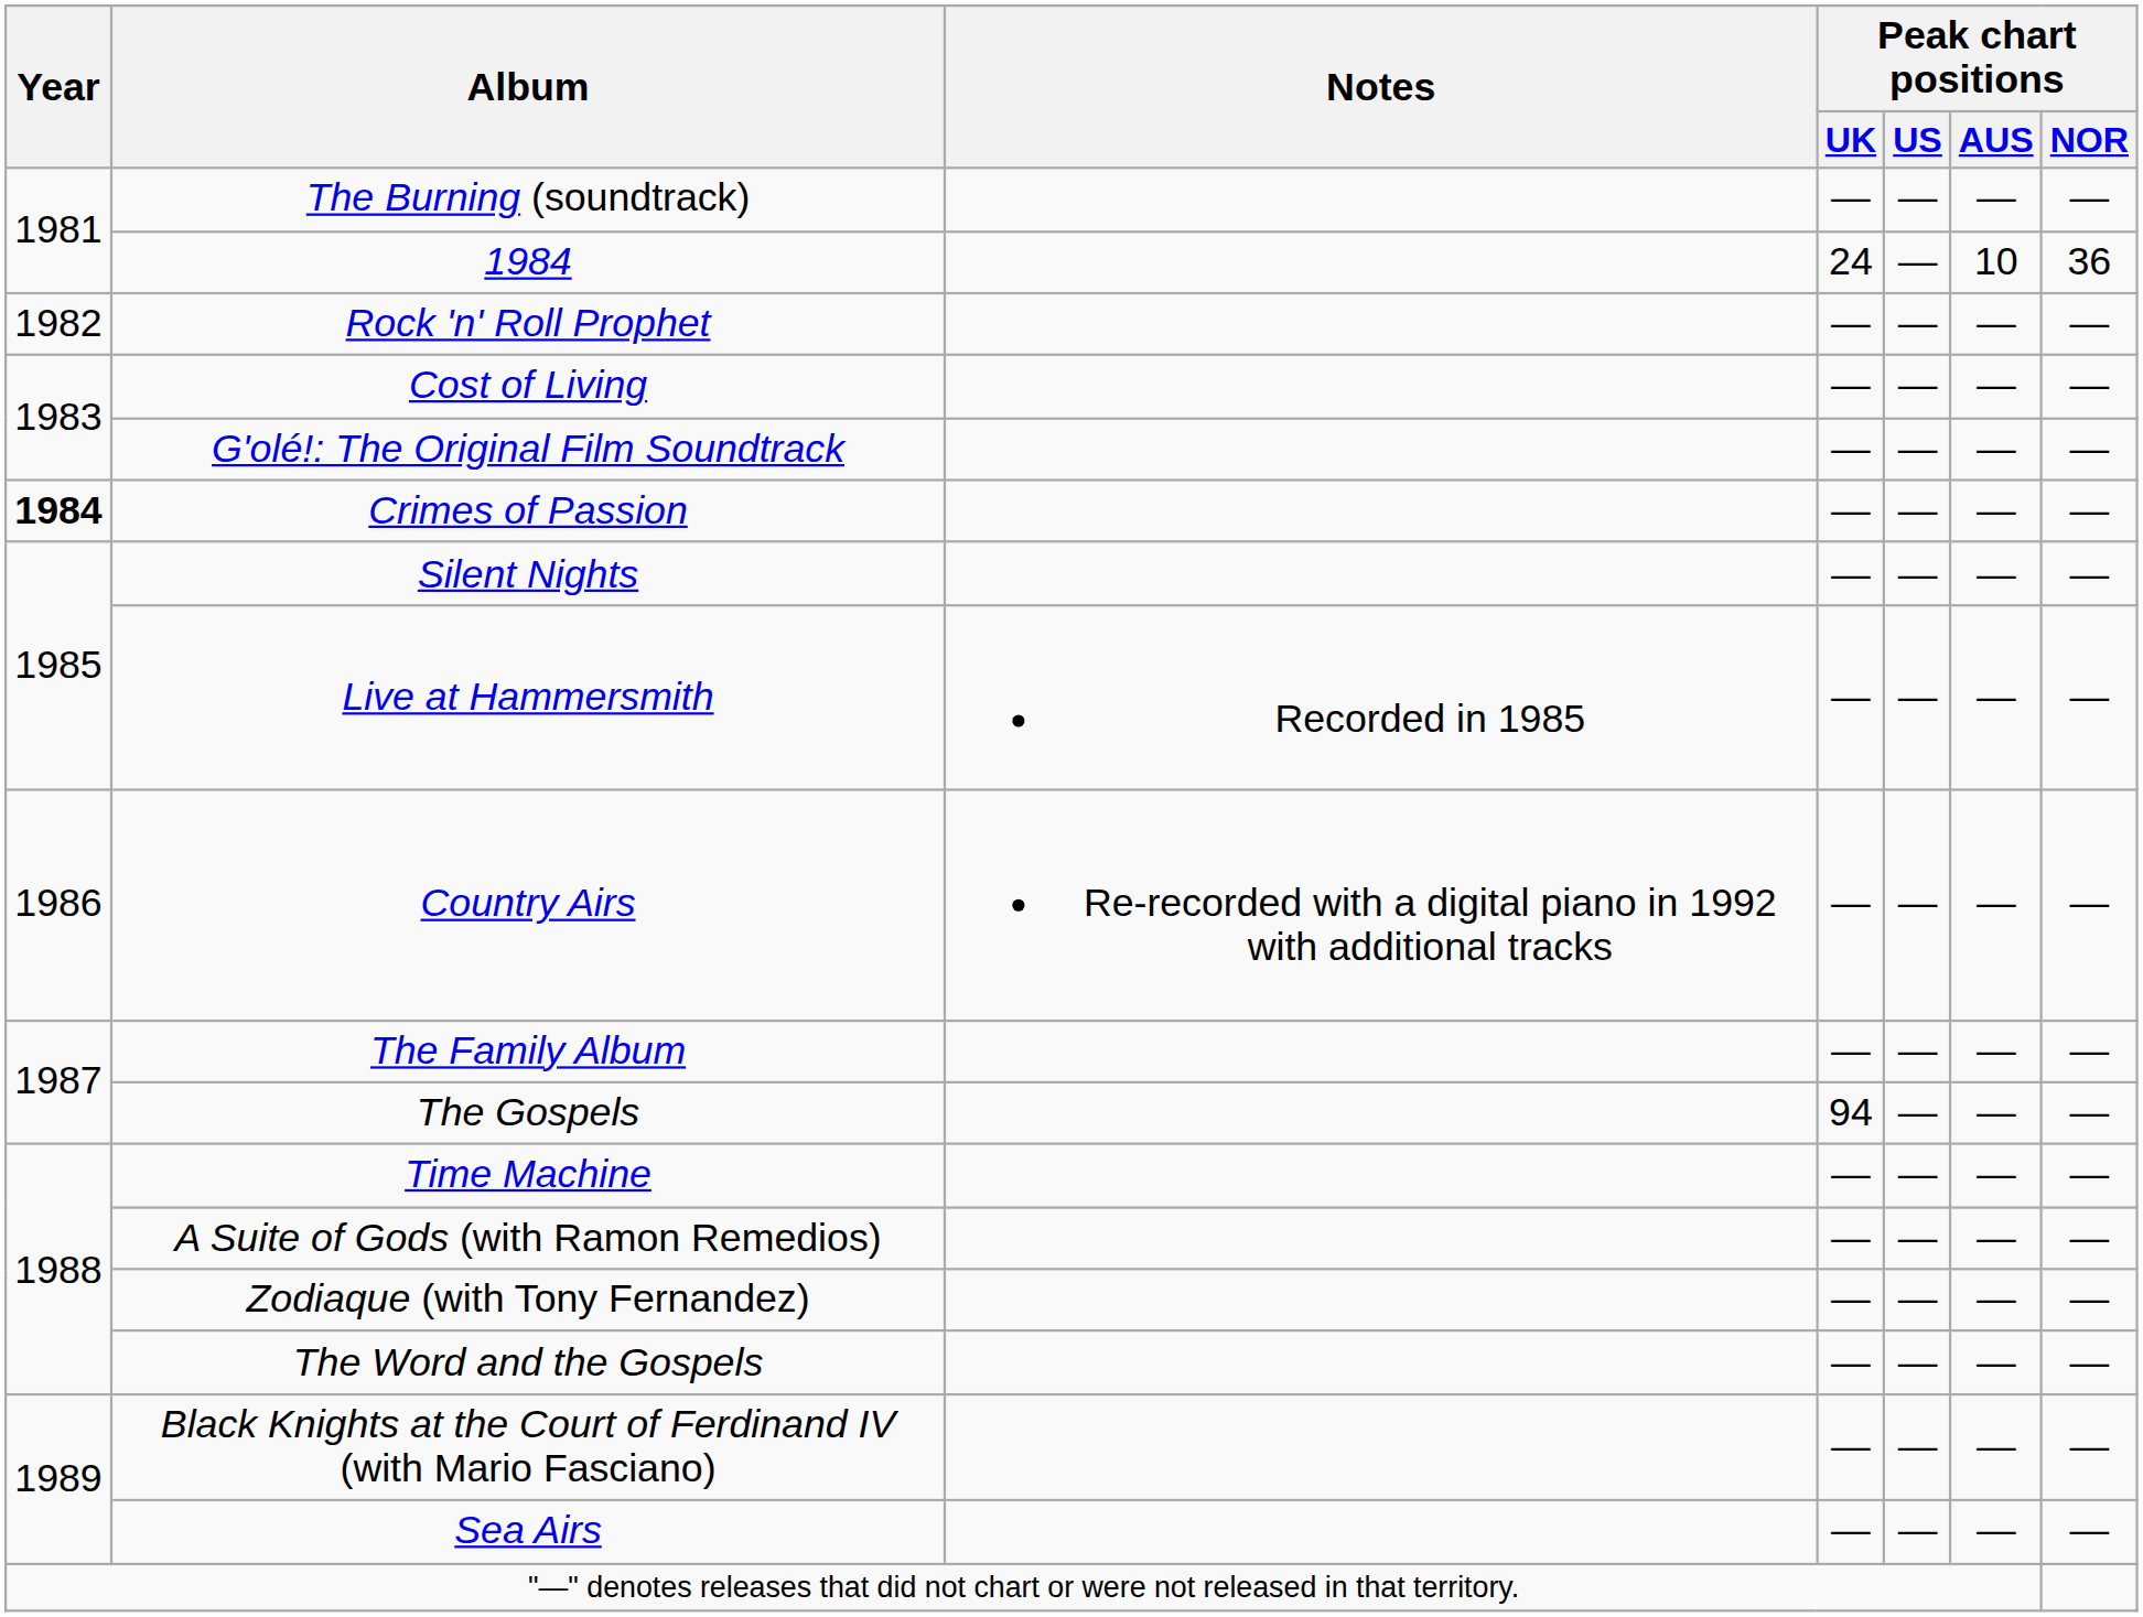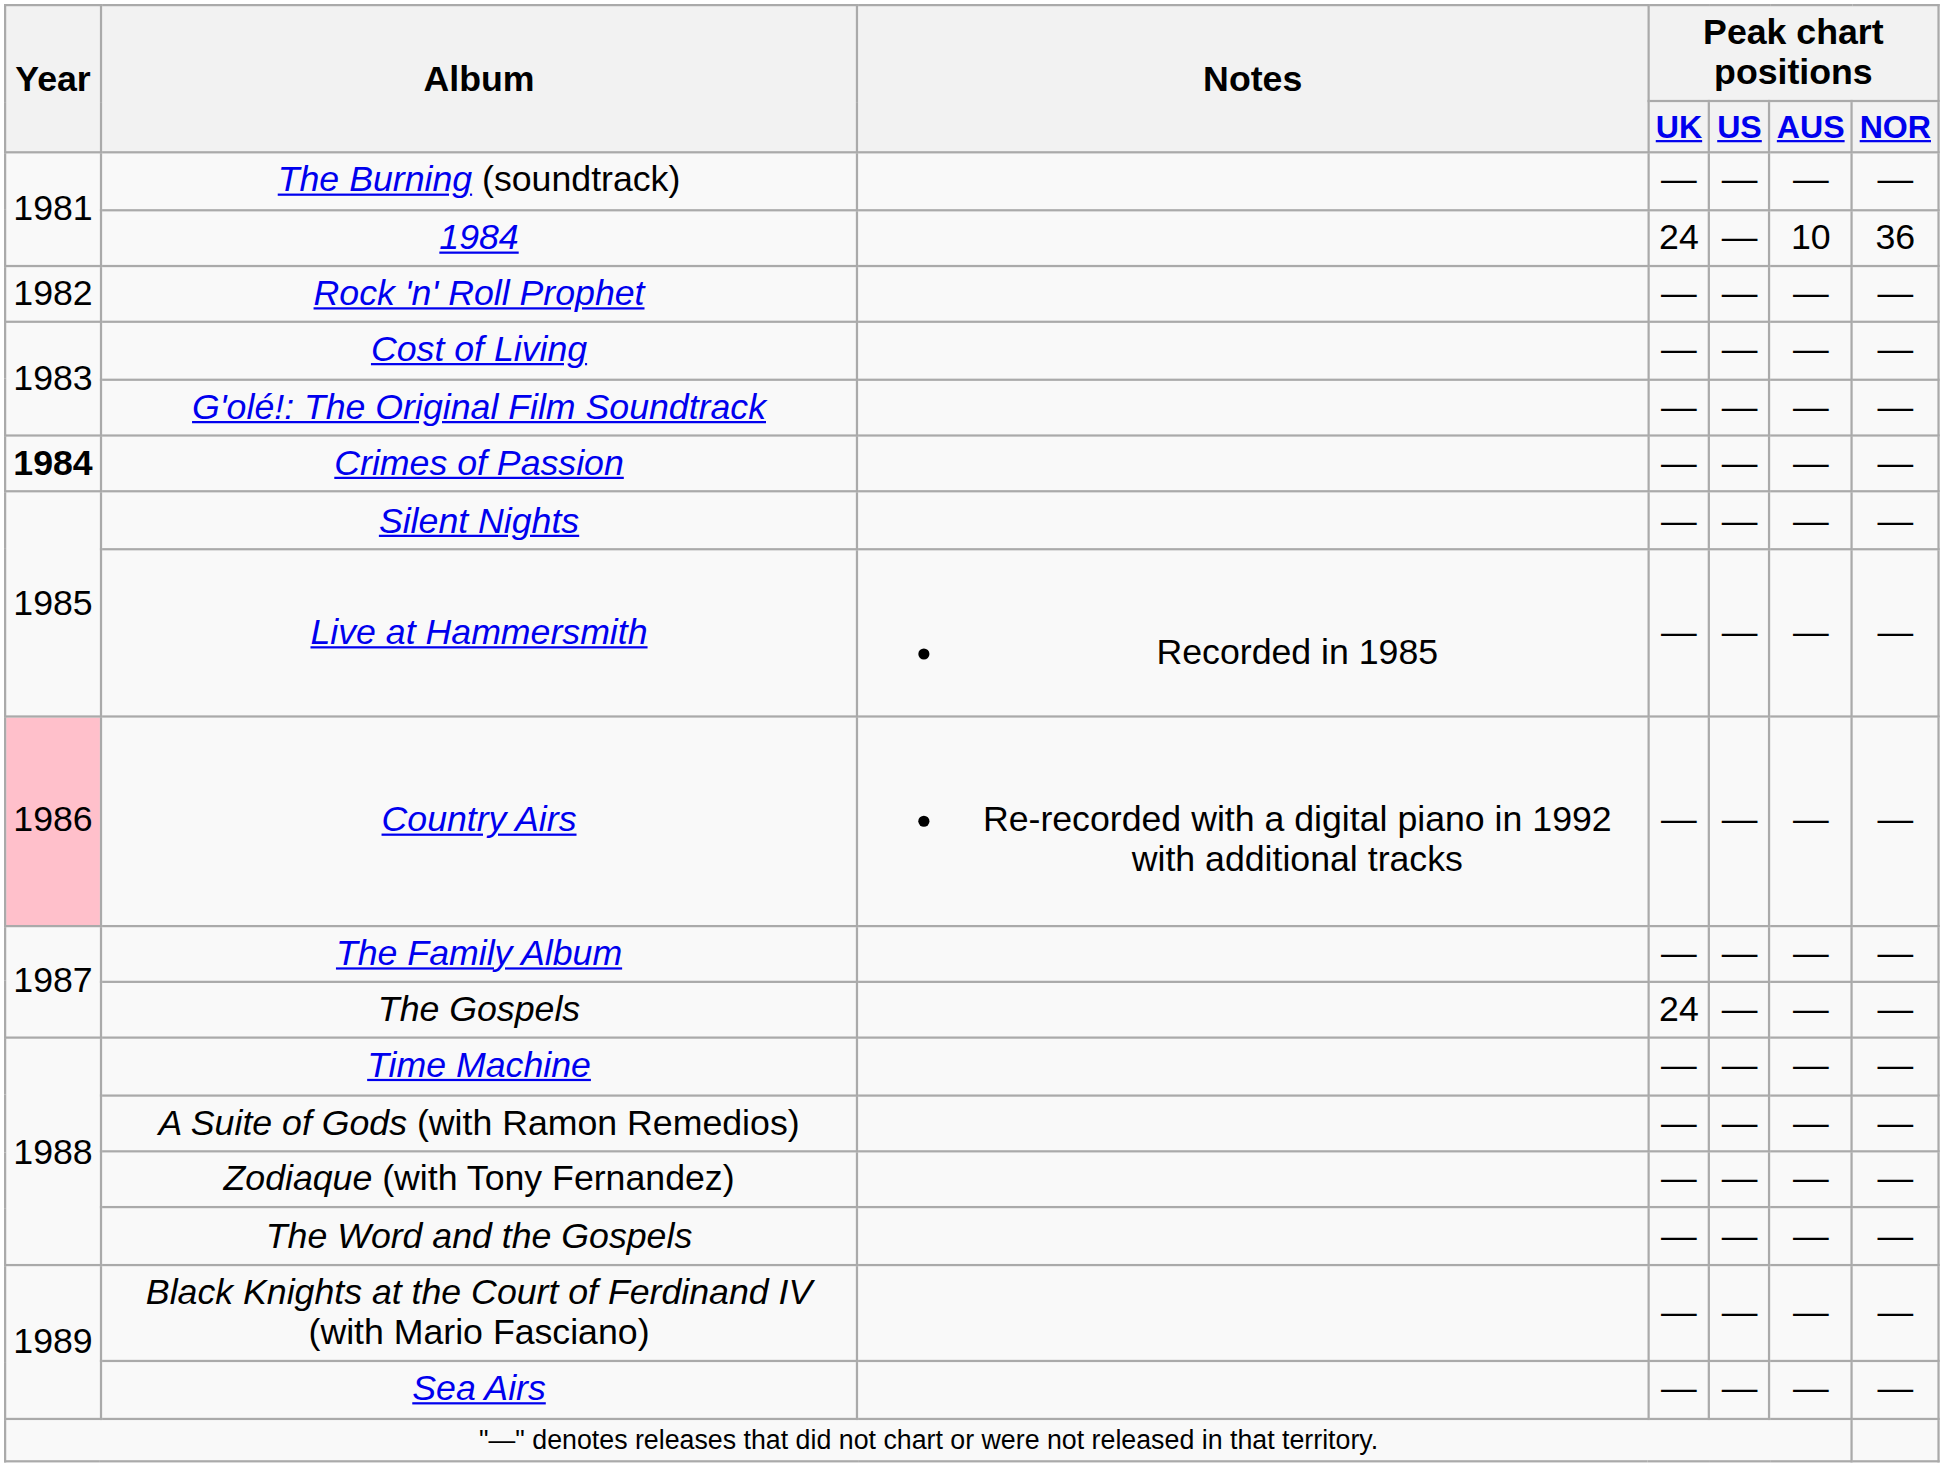Country Airs | Year: no background -> pink background
The Gospels | Peak chart positions / UK: 94 -> 24
